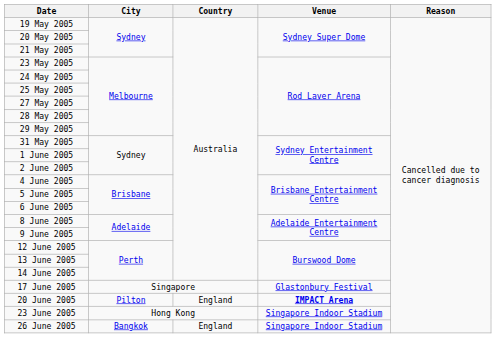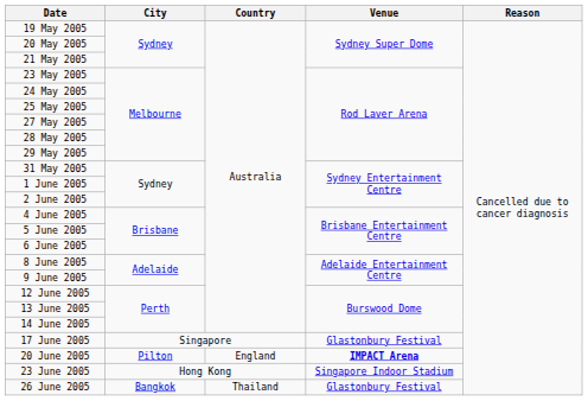26 June 2005 | Country: England -> Thailand
26 June 2005 | Venue: Singapore Indoor Stadium -> Glastonbury Festival
